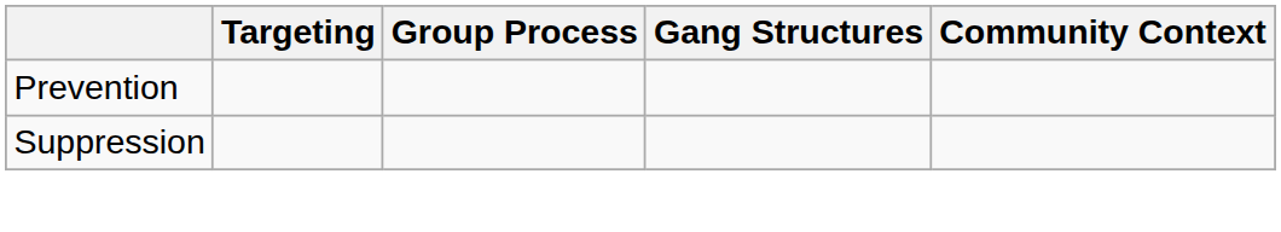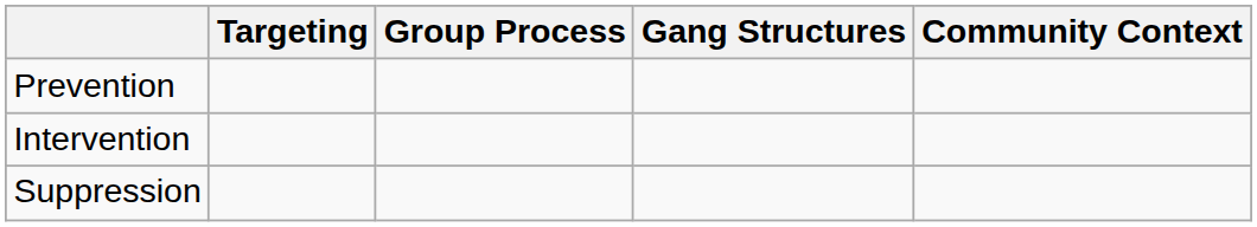+ row: Intervention
